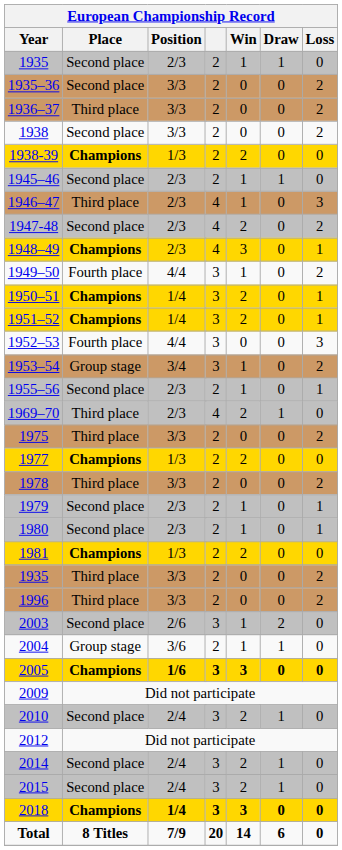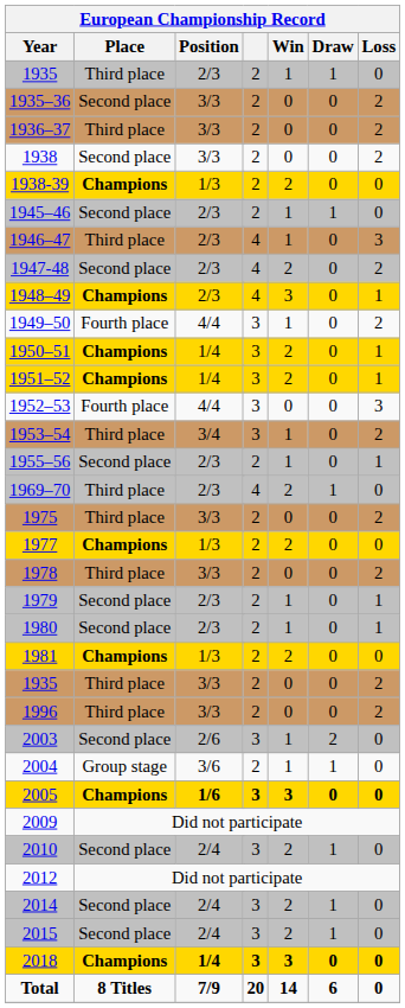1935 / 2/3 | European Championship Record / Place: Second place -> Third place
1953–54 | European Championship Record / Place: Group stage -> Third place
